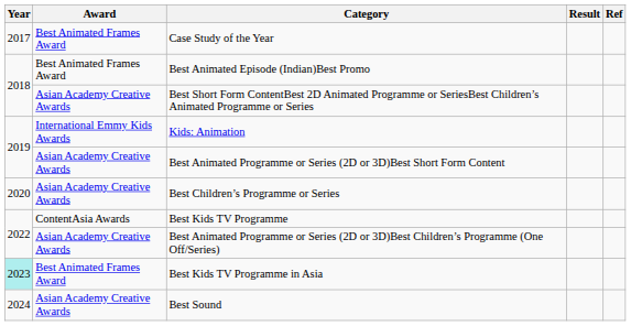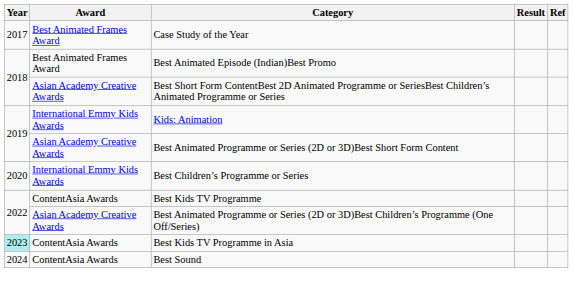Best Children’s Programme or Series | Award: Asian Academy Creative Awards -> International Emmy Kids Awards
Best Kids TV Programme in Asia | Award: Best Animated Frames Award -> ContentAsia Awards
Best Sound | Award: Asian Academy Creative Awards -> ContentAsia Awards
